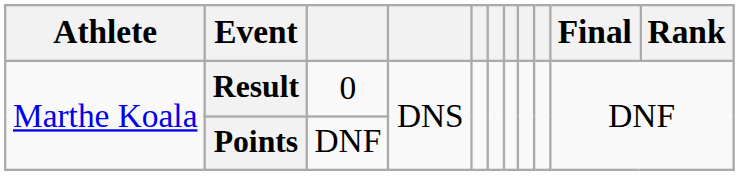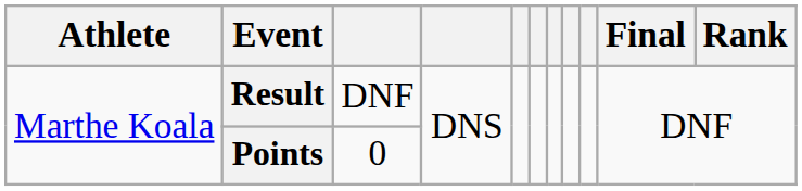Result | column 3: 0 -> DNF
Points | column 3: DNF -> 0
